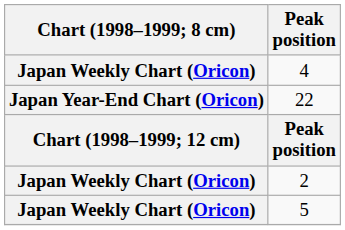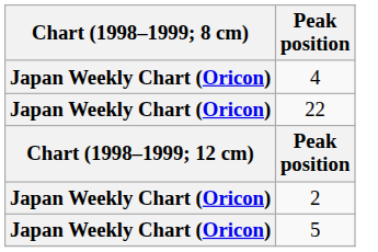22 | Chart (1998–1999; 8 cm): Japan Year-End Chart (Oricon) -> Japan Weekly Chart (Oricon)
